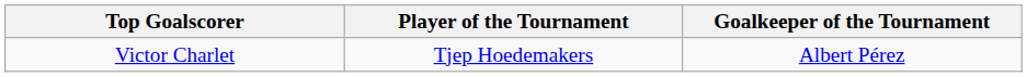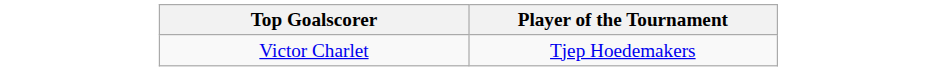- column: Goalkeeper of the Tournament | Albert Pérez
